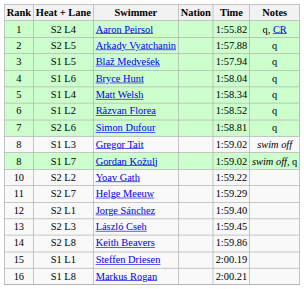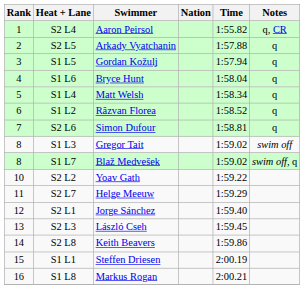S1 L5 | Swimmer: Blaž Medvešek -> Gordan Kožulj
S1 L7 | Swimmer: Gordan Kožulj -> Blaž Medvešek
